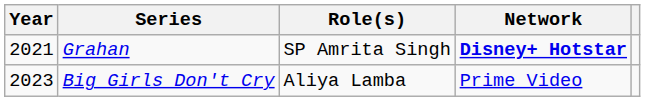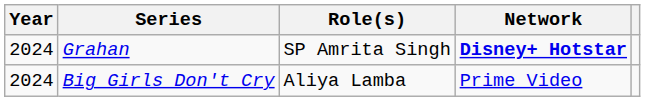Grahan | Year: 2021 -> 2024
Big Girls Don't Cry | Year: 2023 -> 2024
